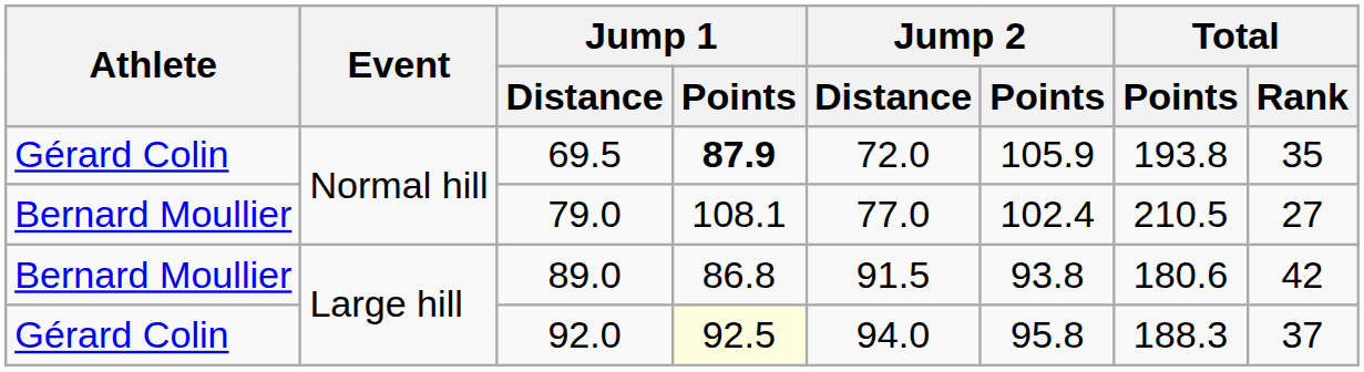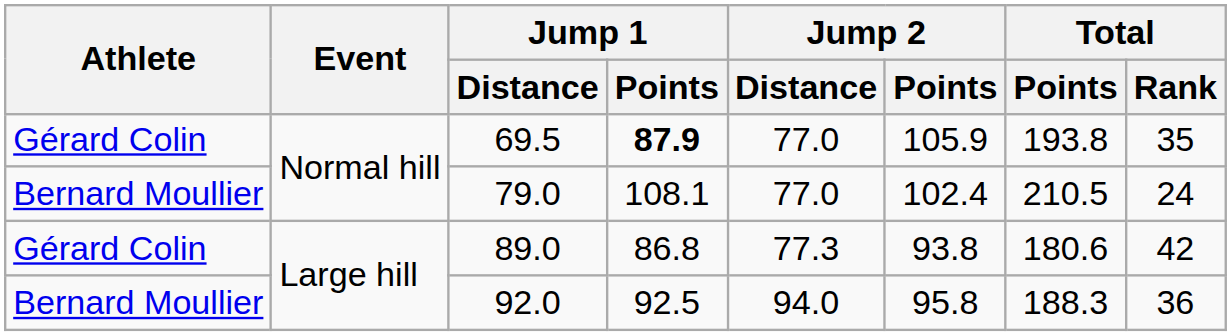69.5 | Jump 2 / Distance: 72.0 -> 77.0
79.0 | Total / Rank: 27 -> 24
89.0 | Athlete: Bernard Moullier -> Gérard Colin
89.0 | Jump 2 / Distance: 91.5 -> 77.3
92.0 | Athlete: Gérard Colin -> Bernard Moullier
92.0 | Jump 1 / Points: lightyellow background -> no background
92.0 | Total / Rank: 37 -> 36
